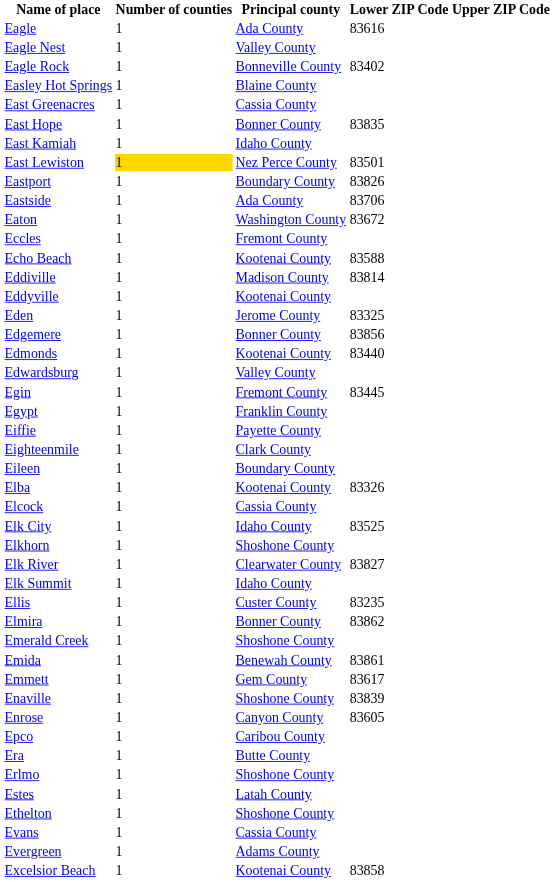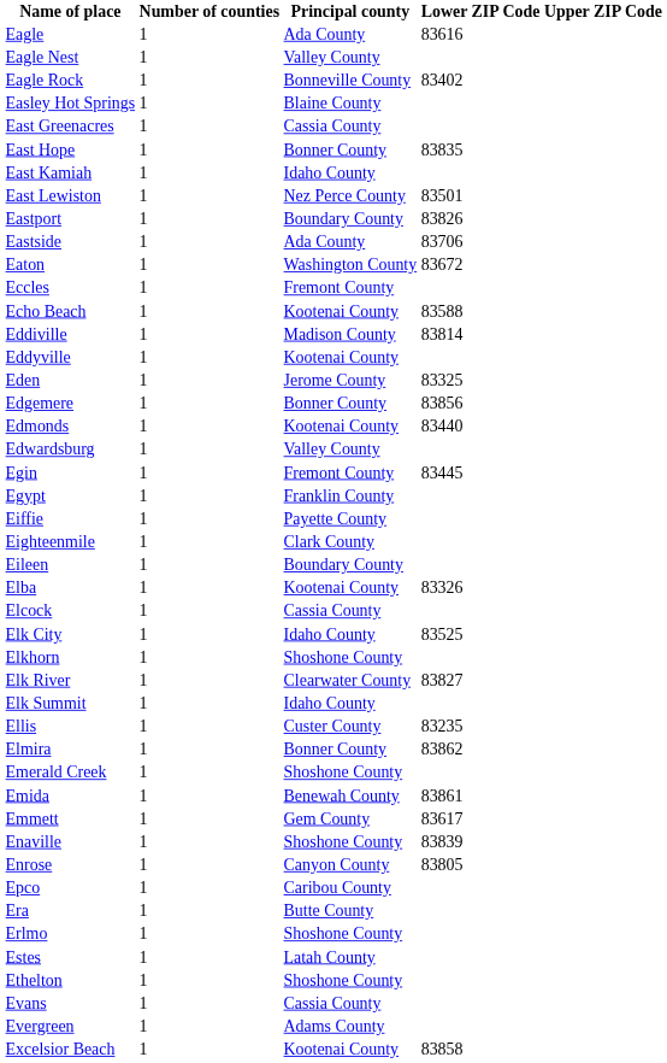East Lewiston | Number of counties: gold background -> no background
Enrose | Lower ZIP Code: 83605 -> 83805
